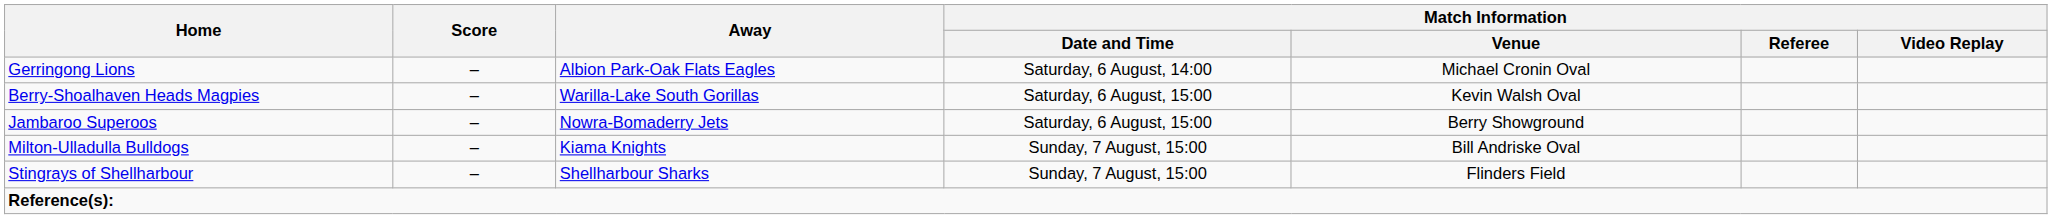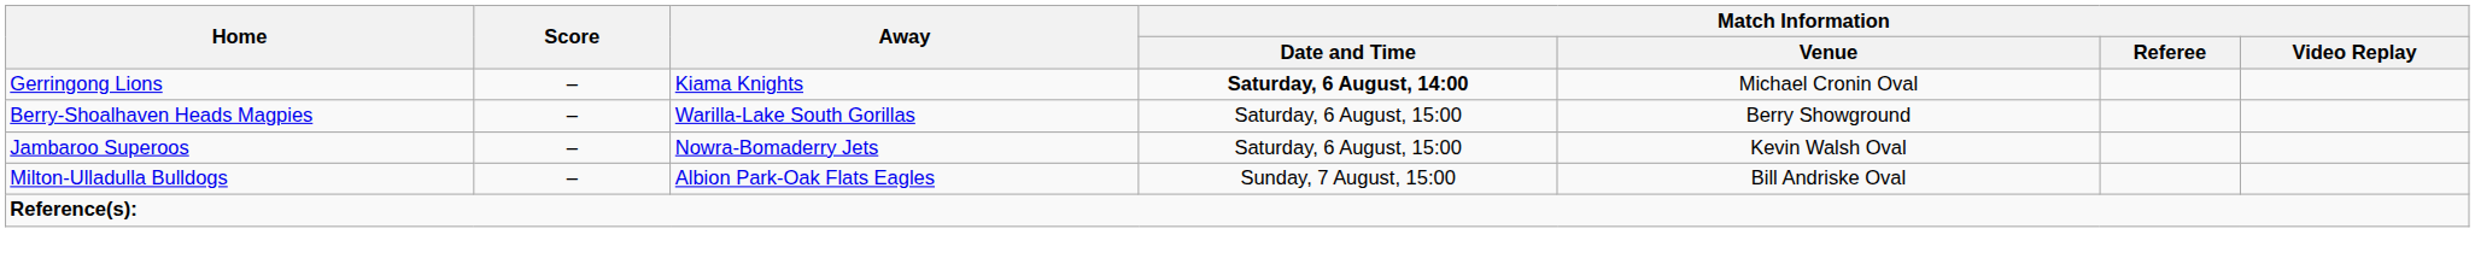Gerringong Lions | Away: Albion Park-Oak Flats Eagles -> Kiama Knights
Gerringong Lions | Match Information / Date and Time: normal -> bold
Berry-Shoalhaven Heads Magpies | Match Information / Venue: Kevin Walsh Oval -> Berry Showground
Jambaroo Superoos | Match Information / Venue: Berry Showground -> Kevin Walsh Oval
Milton-Ulladulla Bulldogs | Away: Kiama Knights -> Albion Park-Oak Flats Eagles
- row: Stingrays of Shellharbour | – | Shellharbour Sharks | Sunday, 7 August, 15:00 | Flinders Field
